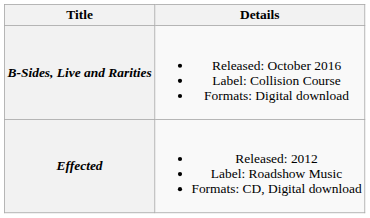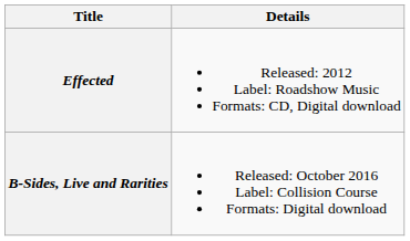rows swapped: Effected <-> B-Sides, Live and Rarities
